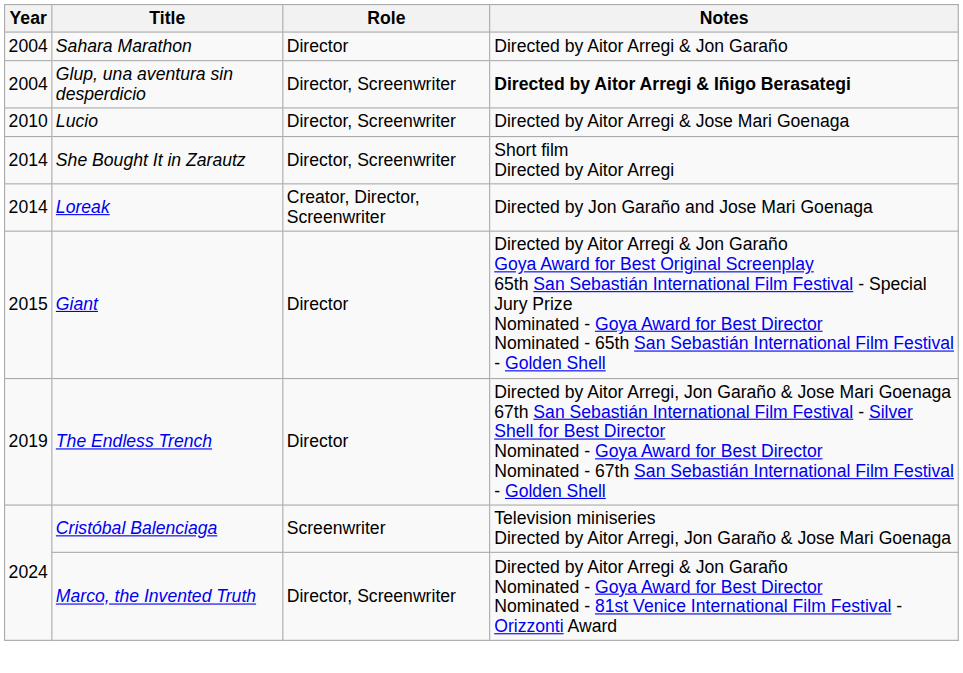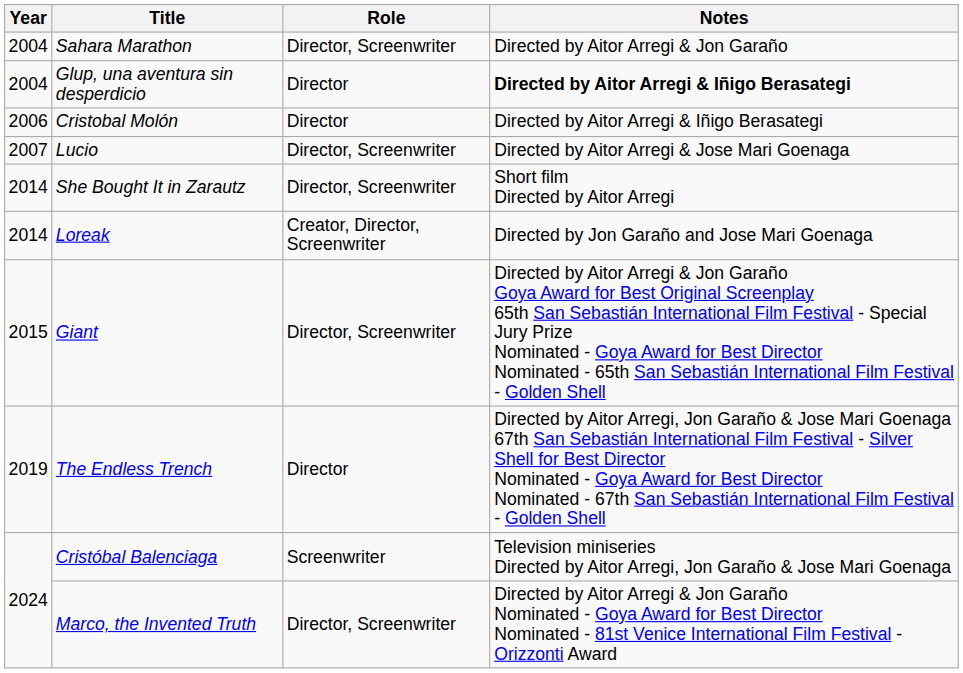Sahara Marathon | Role: Director -> Director, Screenwriter
Glup, una aventura sin desperdicio | Role: Director, Screenwriter -> Director
+ row: 2006 | Cristobal Molón | Director | Directed by Aitor Arregi & Iñigo Berasategi
Lucio | Year: 2010 -> 2007
Giant | Role: Director -> Director, Screenwriter
